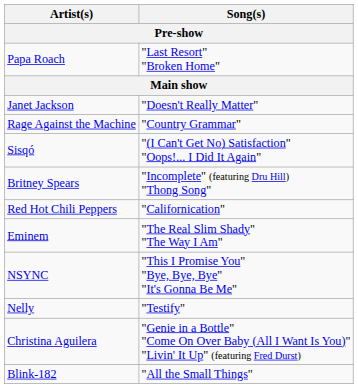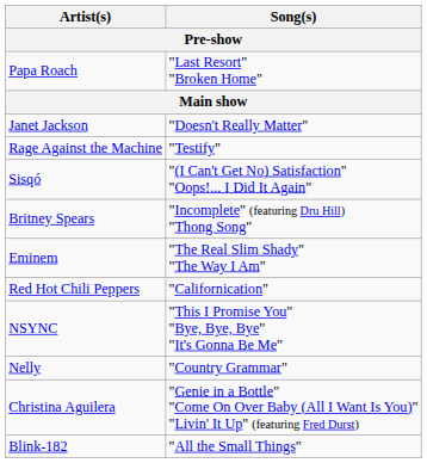Rage Against the Machine | Song(s): "Country Grammar" -> "Testify"
rows swapped: Eminem <-> Red Hot Chili Peppers
Nelly | Song(s): "Testify" -> "Country Grammar"
